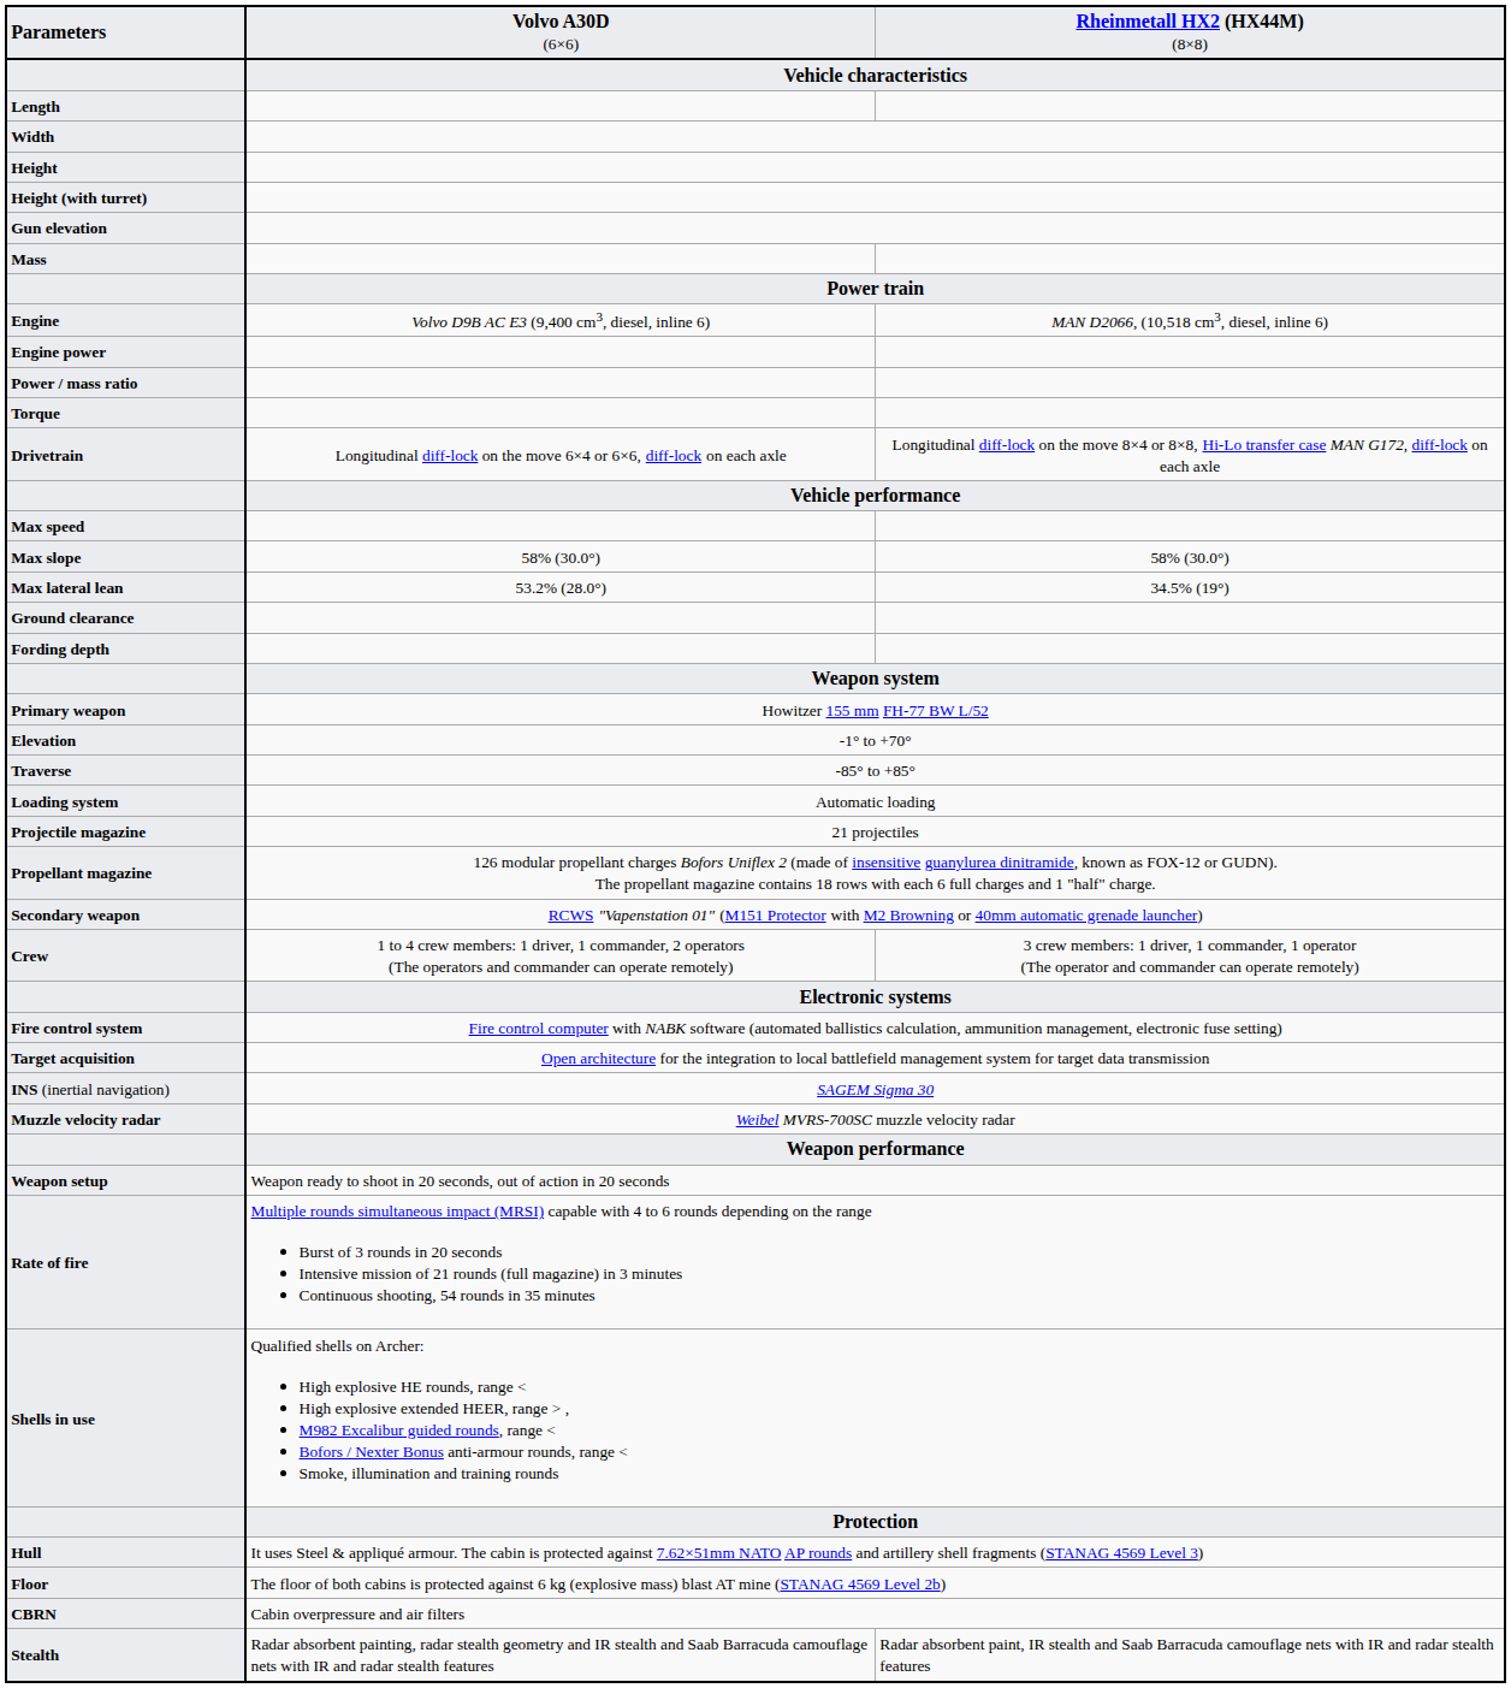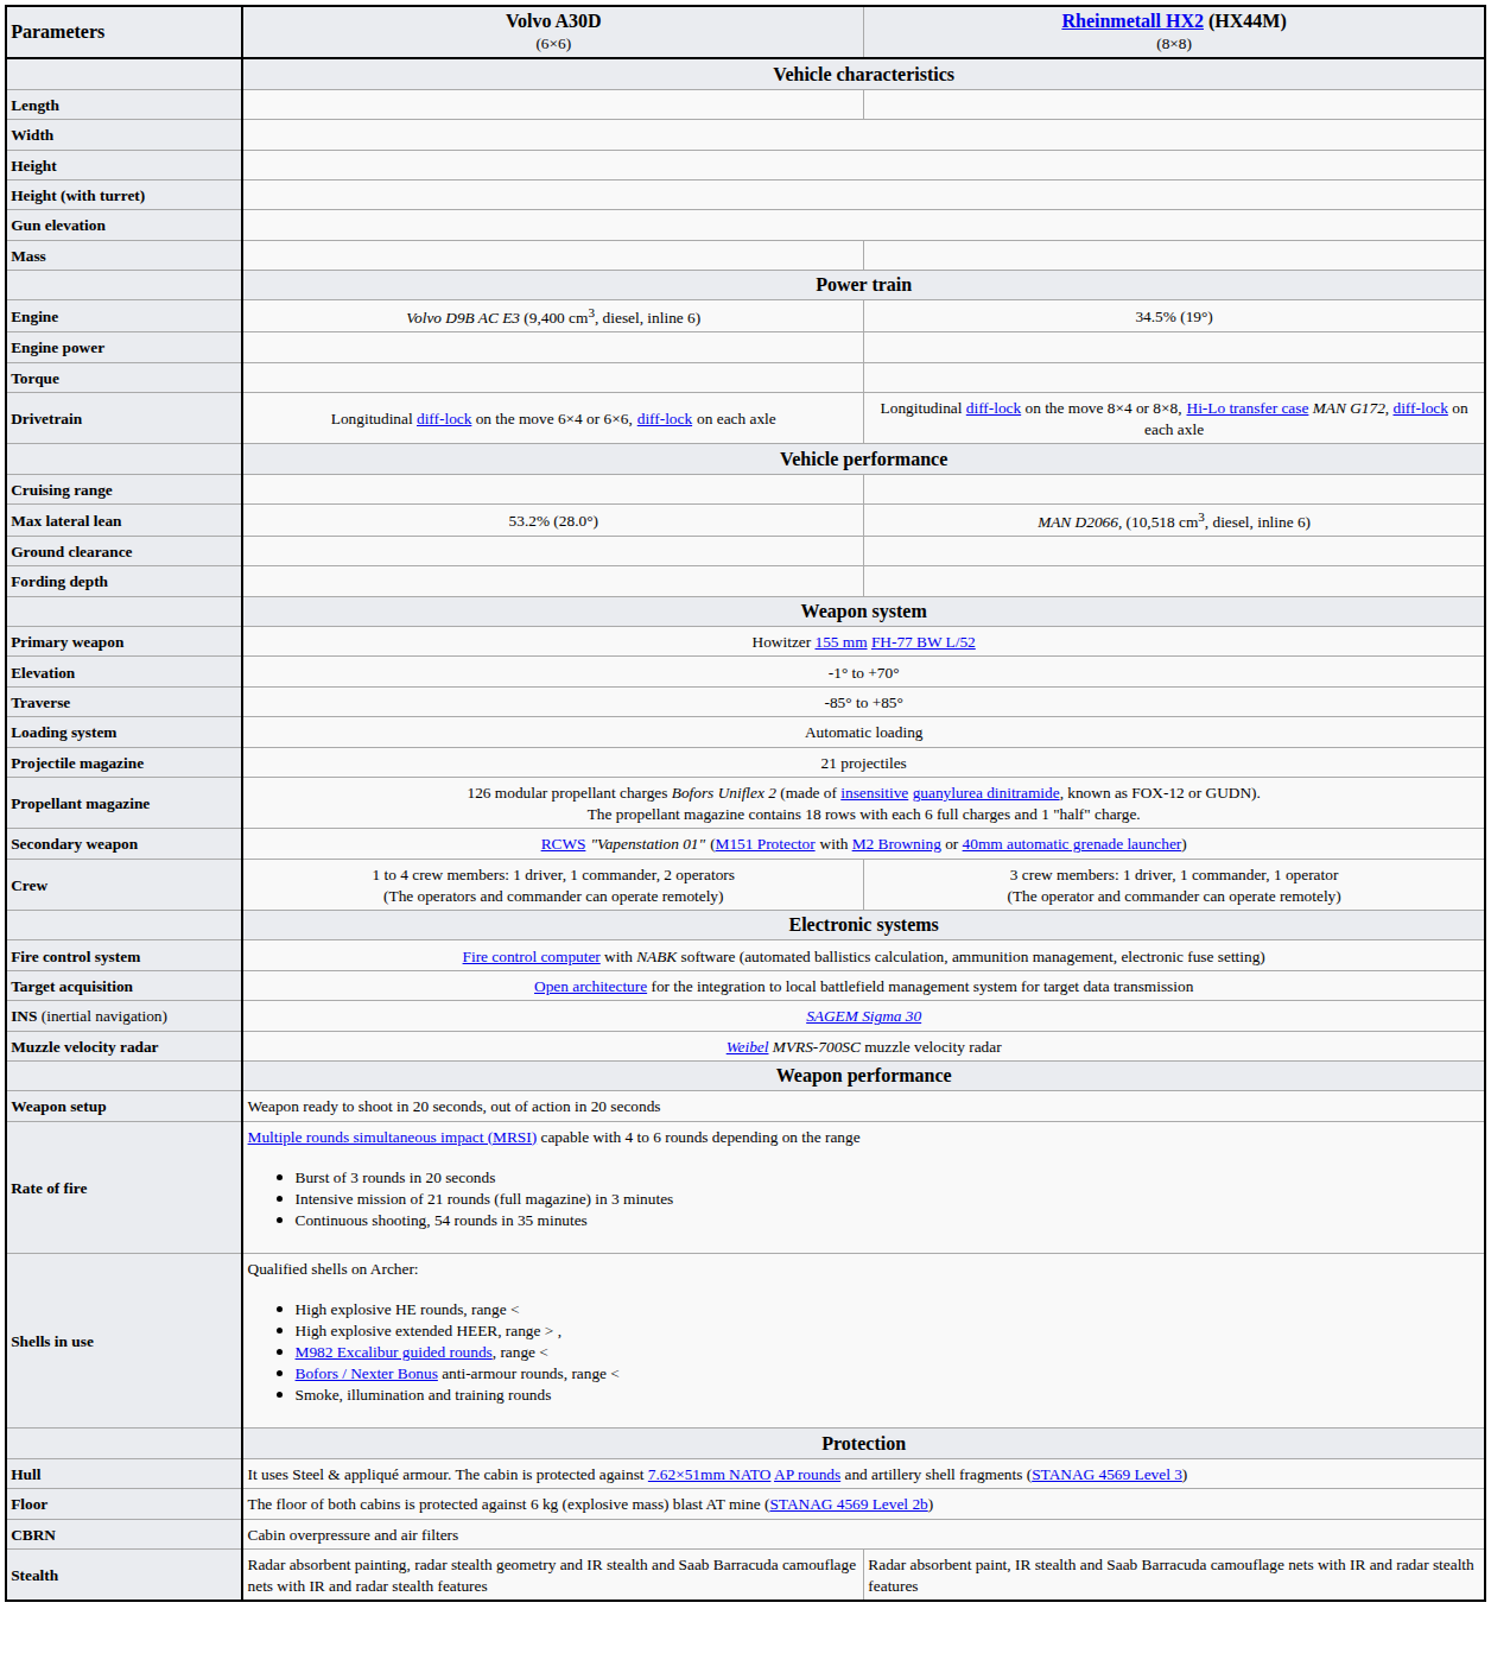Engine | column 3: MAN D2066, (10,518 cm3, diesel, inline 6) -> 34.5% (19°)
- row: Power / mass ratio
- row: Max speed
+ row: Cruising range
- row: Max slope | 58% (30.0°) | 58% (30.0°)
Max lateral lean | column 3: 34.5% (19°) -> MAN D2066, (10,518 cm3, diesel, inline 6)
